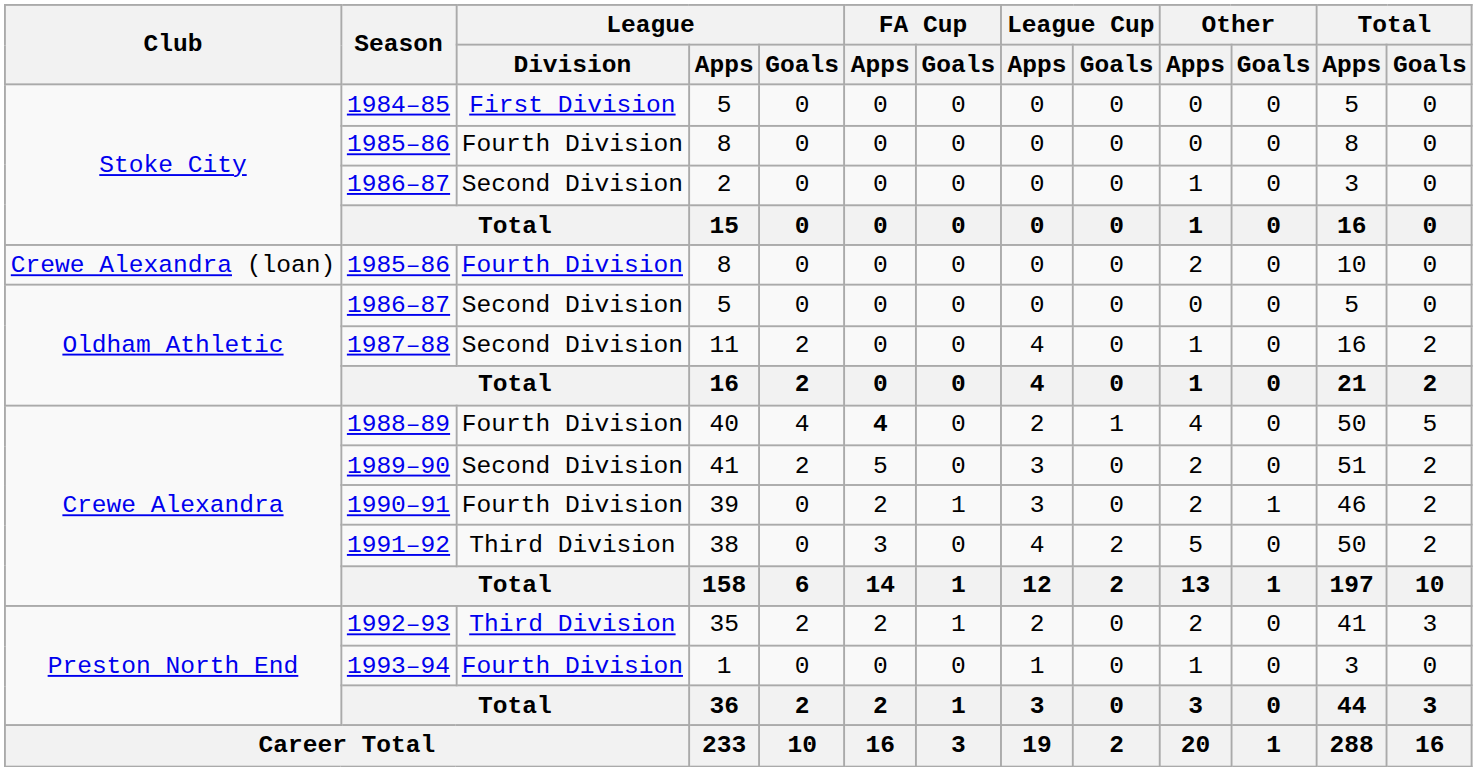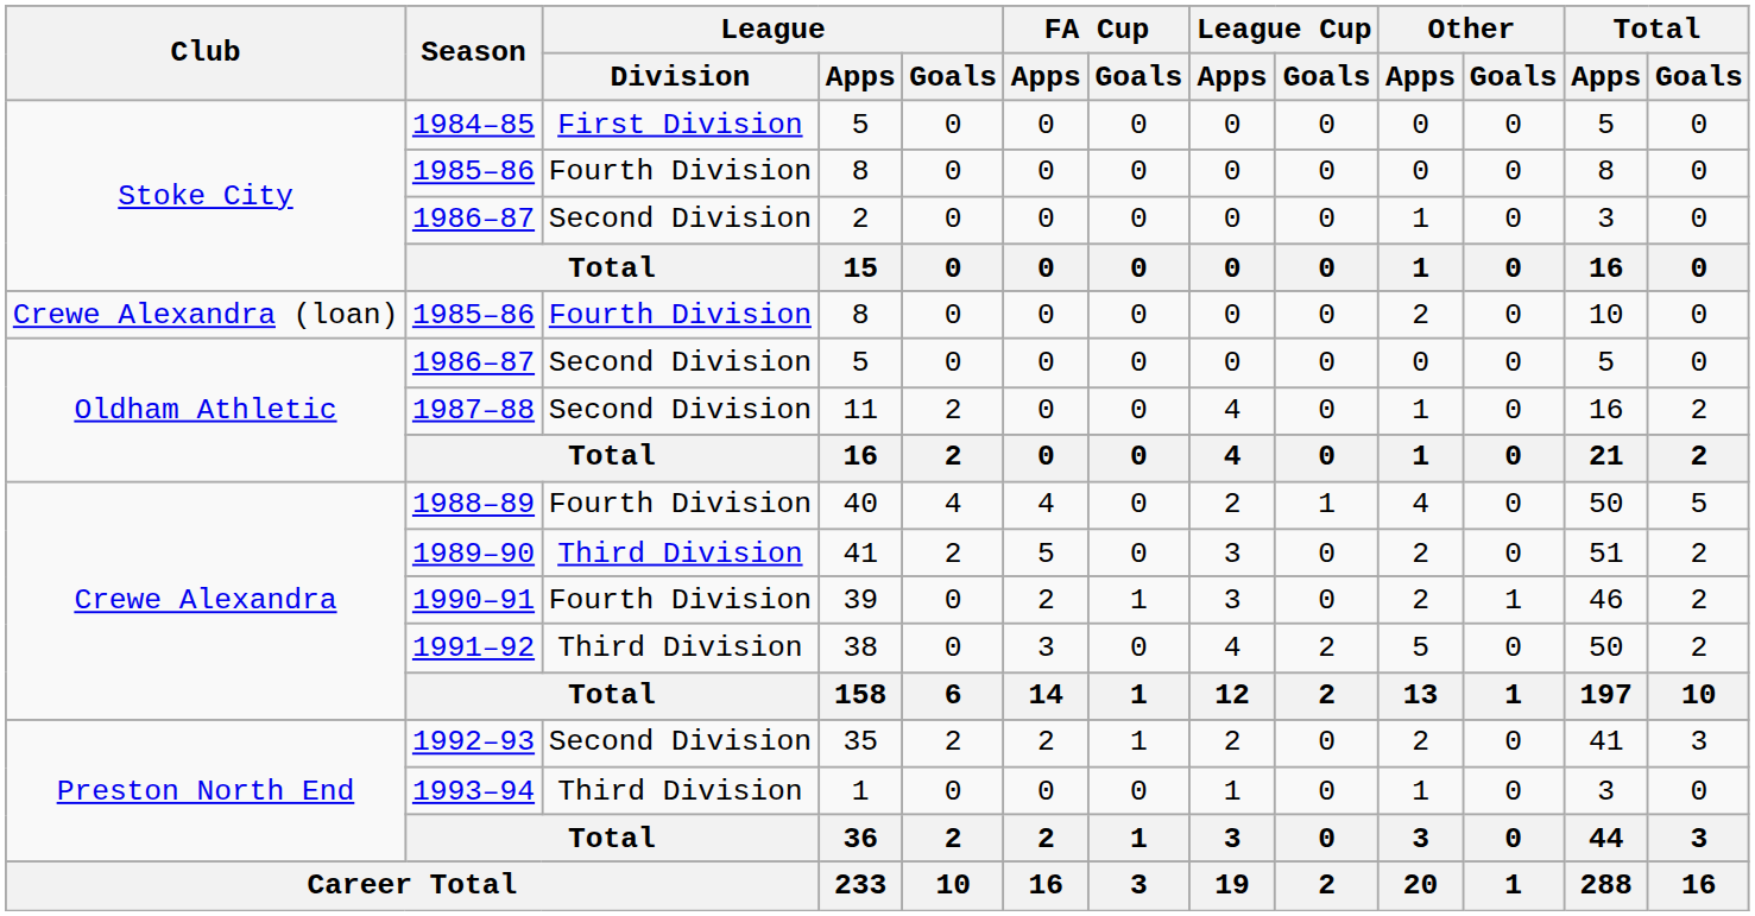1988–89 | FA Cup / Apps: bold -> normal
1989–90 | League / Division: Second Division -> Third Division
1992–93 | League / Division: Third Division -> Second Division
1993–94 | League / Division: Fourth Division -> Third Division
